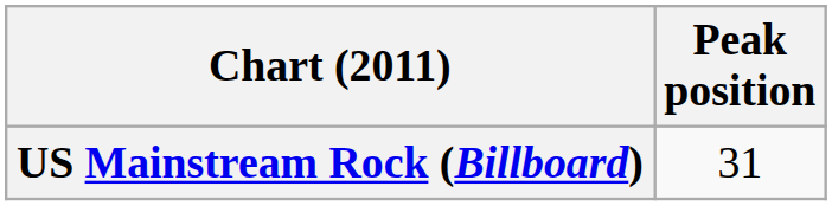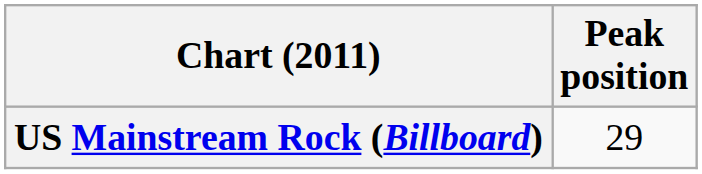US Mainstream Rock (Billboard) | Peak position: 31 -> 29
